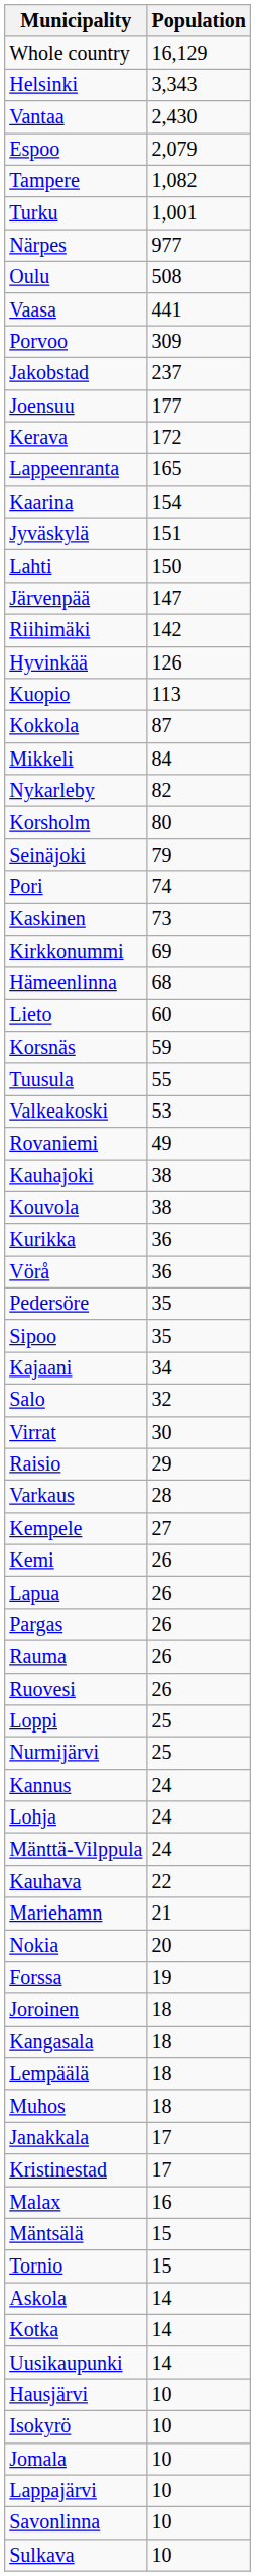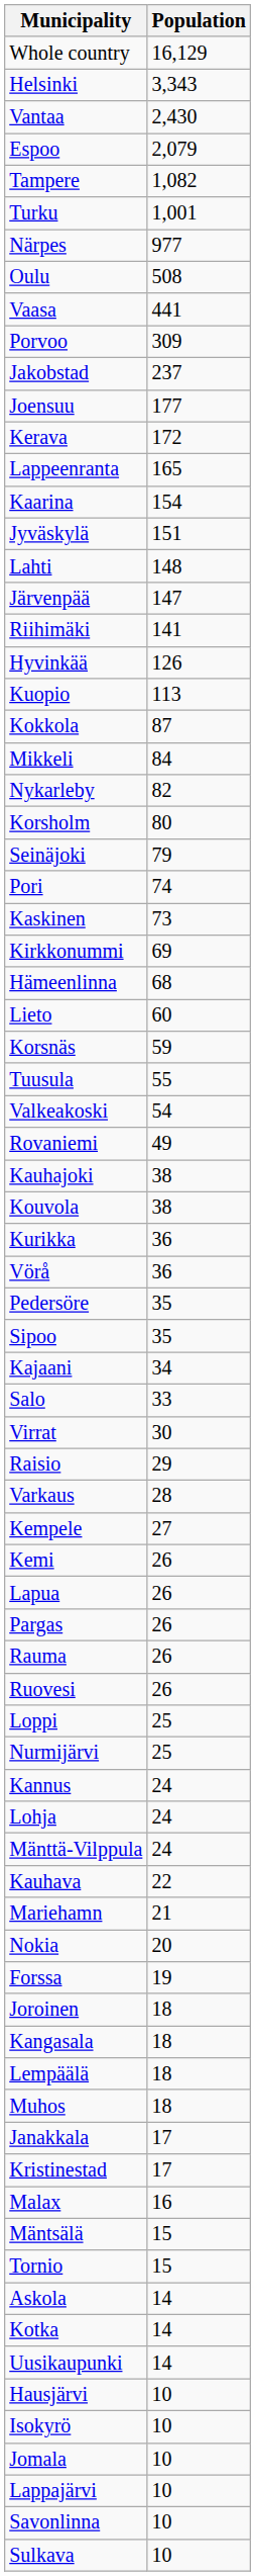Lahti | Population: 150 -> 148
Riihimäki | Population: 142 -> 141
Valkeakoski | Population: 53 -> 54
Salo | Population: 32 -> 33
